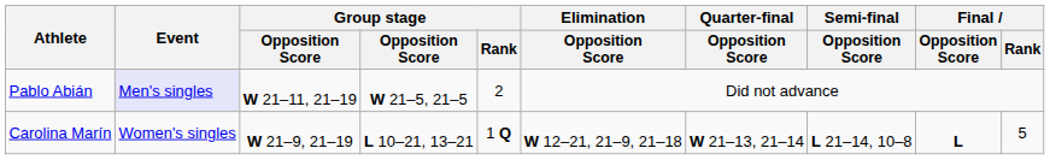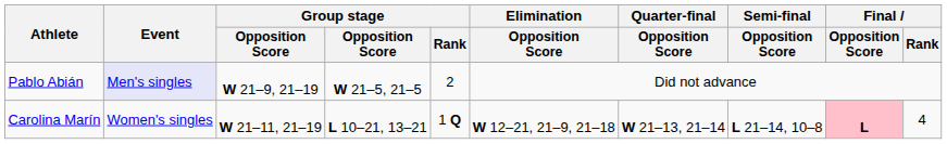Pablo Abián | column 3: W 21–11, 21–19 -> W 21–9, 21–19
Carolina Marín | column 3: W 21–9, 21–19 -> W 21–11, 21–19
Carolina Marín | Final / Opposition Score: no background -> pink background
Carolina Marín | Final / Rank: 5 -> 4
